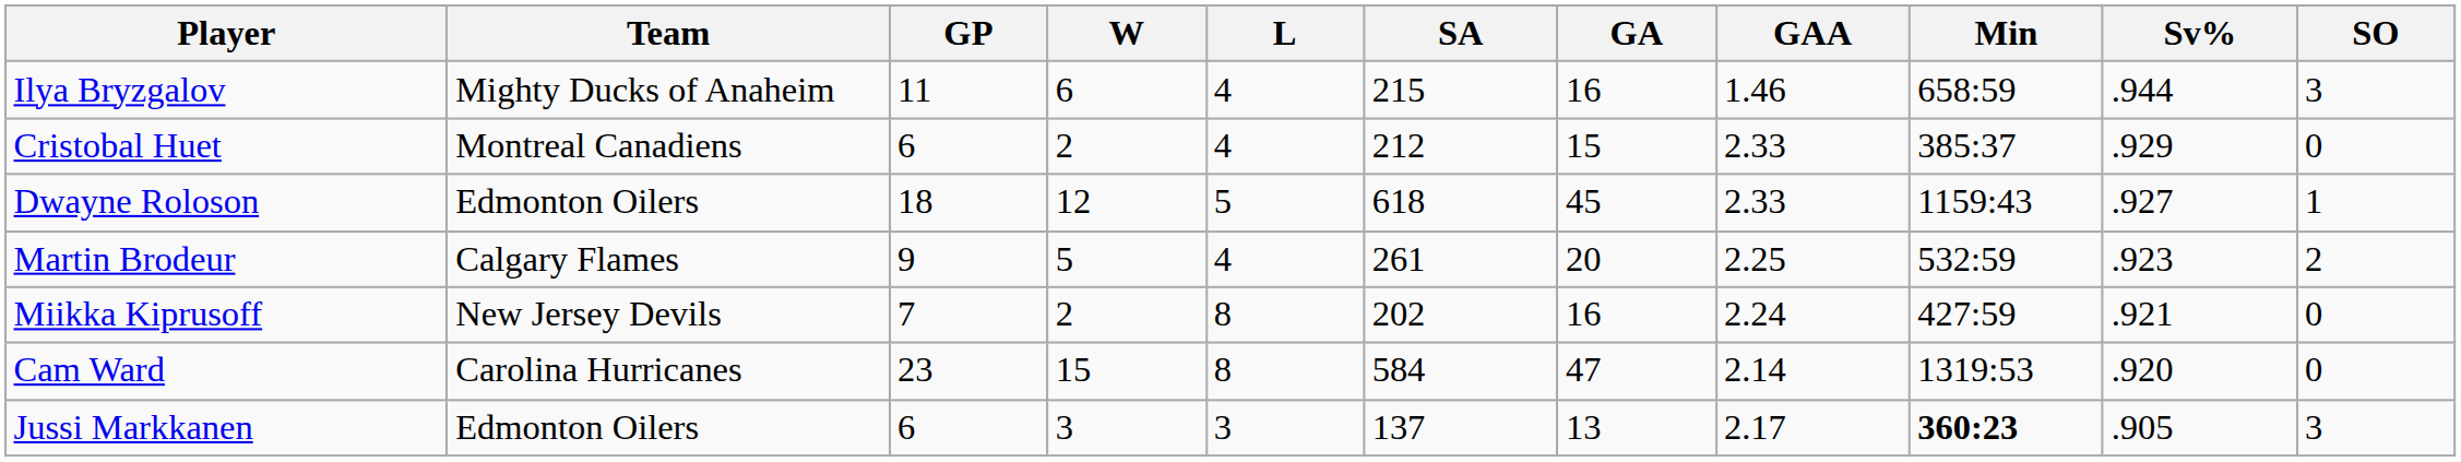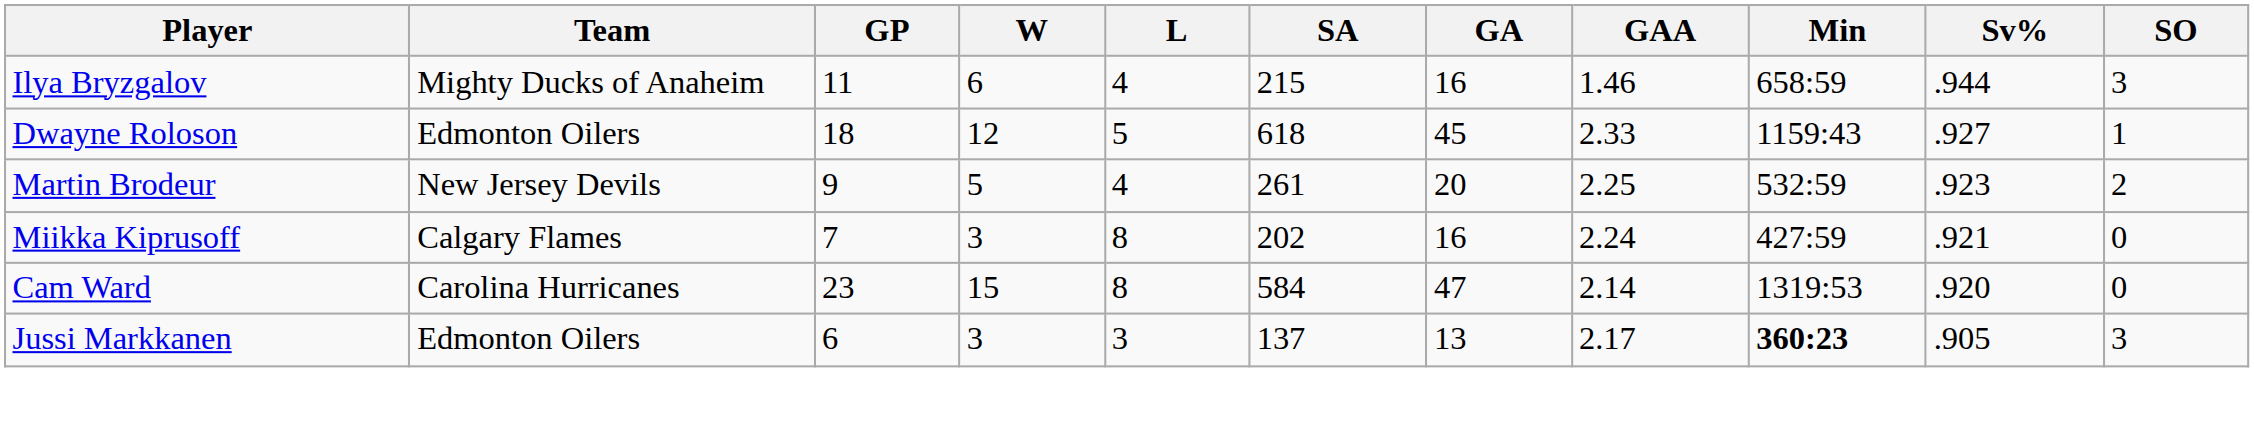- row: Cristobal Huet | Montreal Canadiens | 6 | 2 | 4 | 212 | 15 | 2.33 | 385:37 | .929 | 0
Martin Brodeur | Team: Calgary Flames -> New Jersey Devils
Miikka Kiprusoff | Team: New Jersey Devils -> Calgary Flames
Miikka Kiprusoff | W: 2 -> 3
